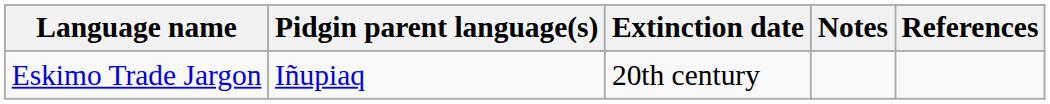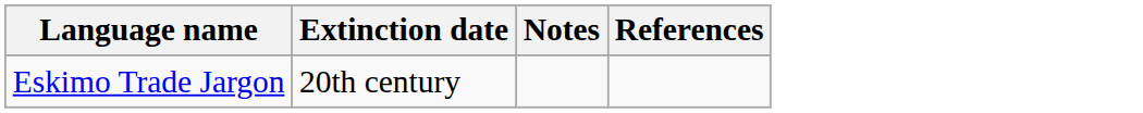- column: Pidgin parent language(s) | Iñupiaq
